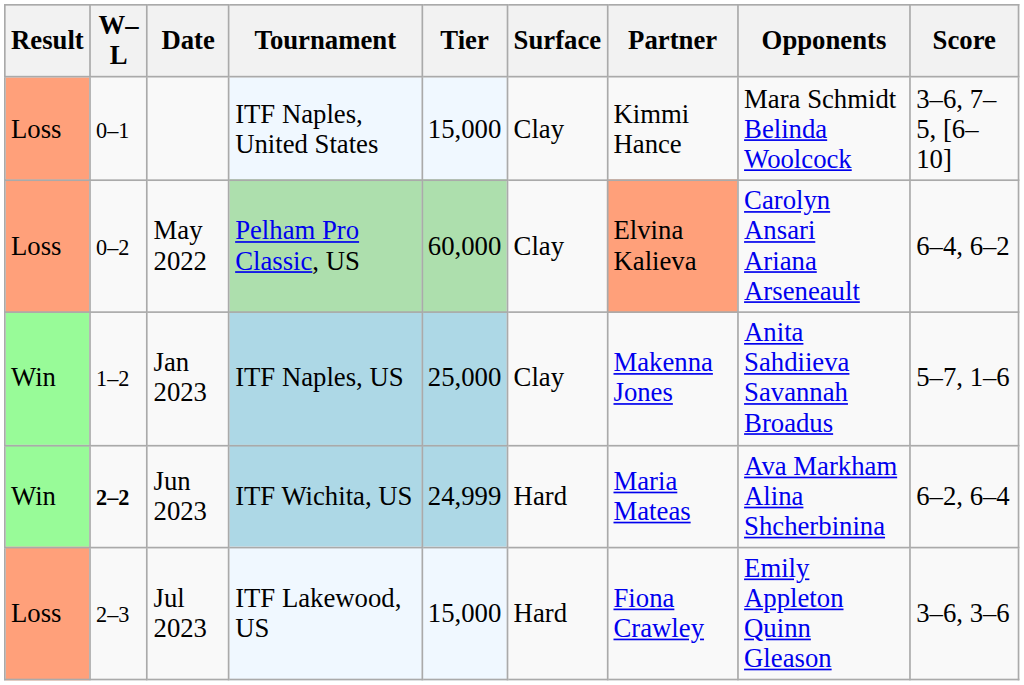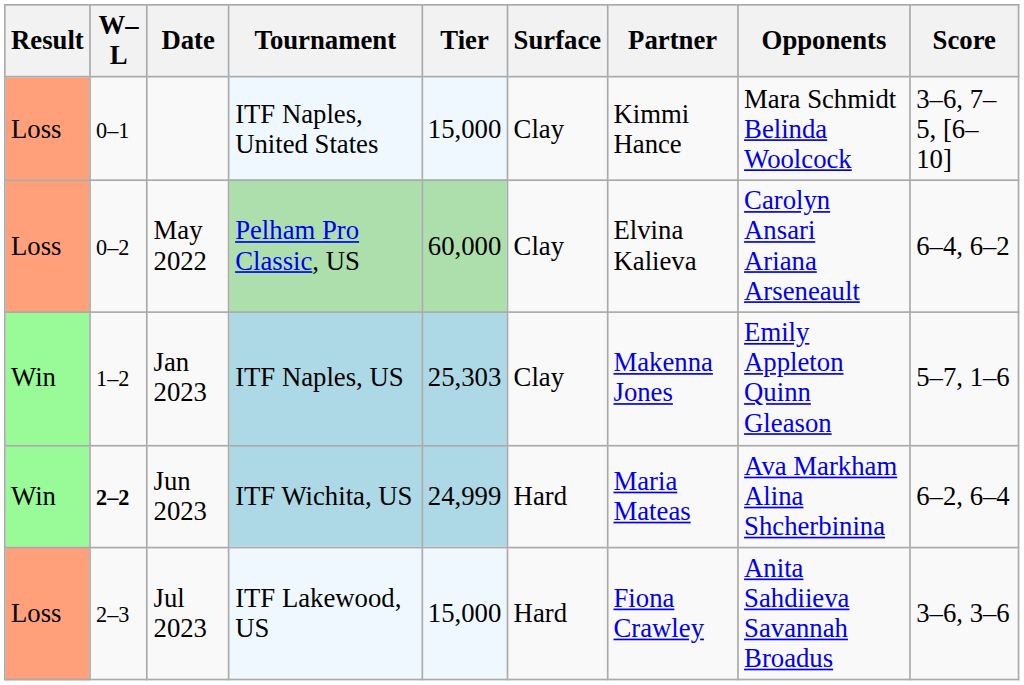May 2022 | Partner: lightsalmon background -> no background
Jan 2023 | Tier: 25,000 -> 25,303
Jan 2023 | Opponents: Anita Sahdiieva Savannah Broadus -> Emily Appleton Quinn Gleason
Jul 2023 | Opponents: Emily Appleton Quinn Gleason -> Anita Sahdiieva Savannah Broadus
